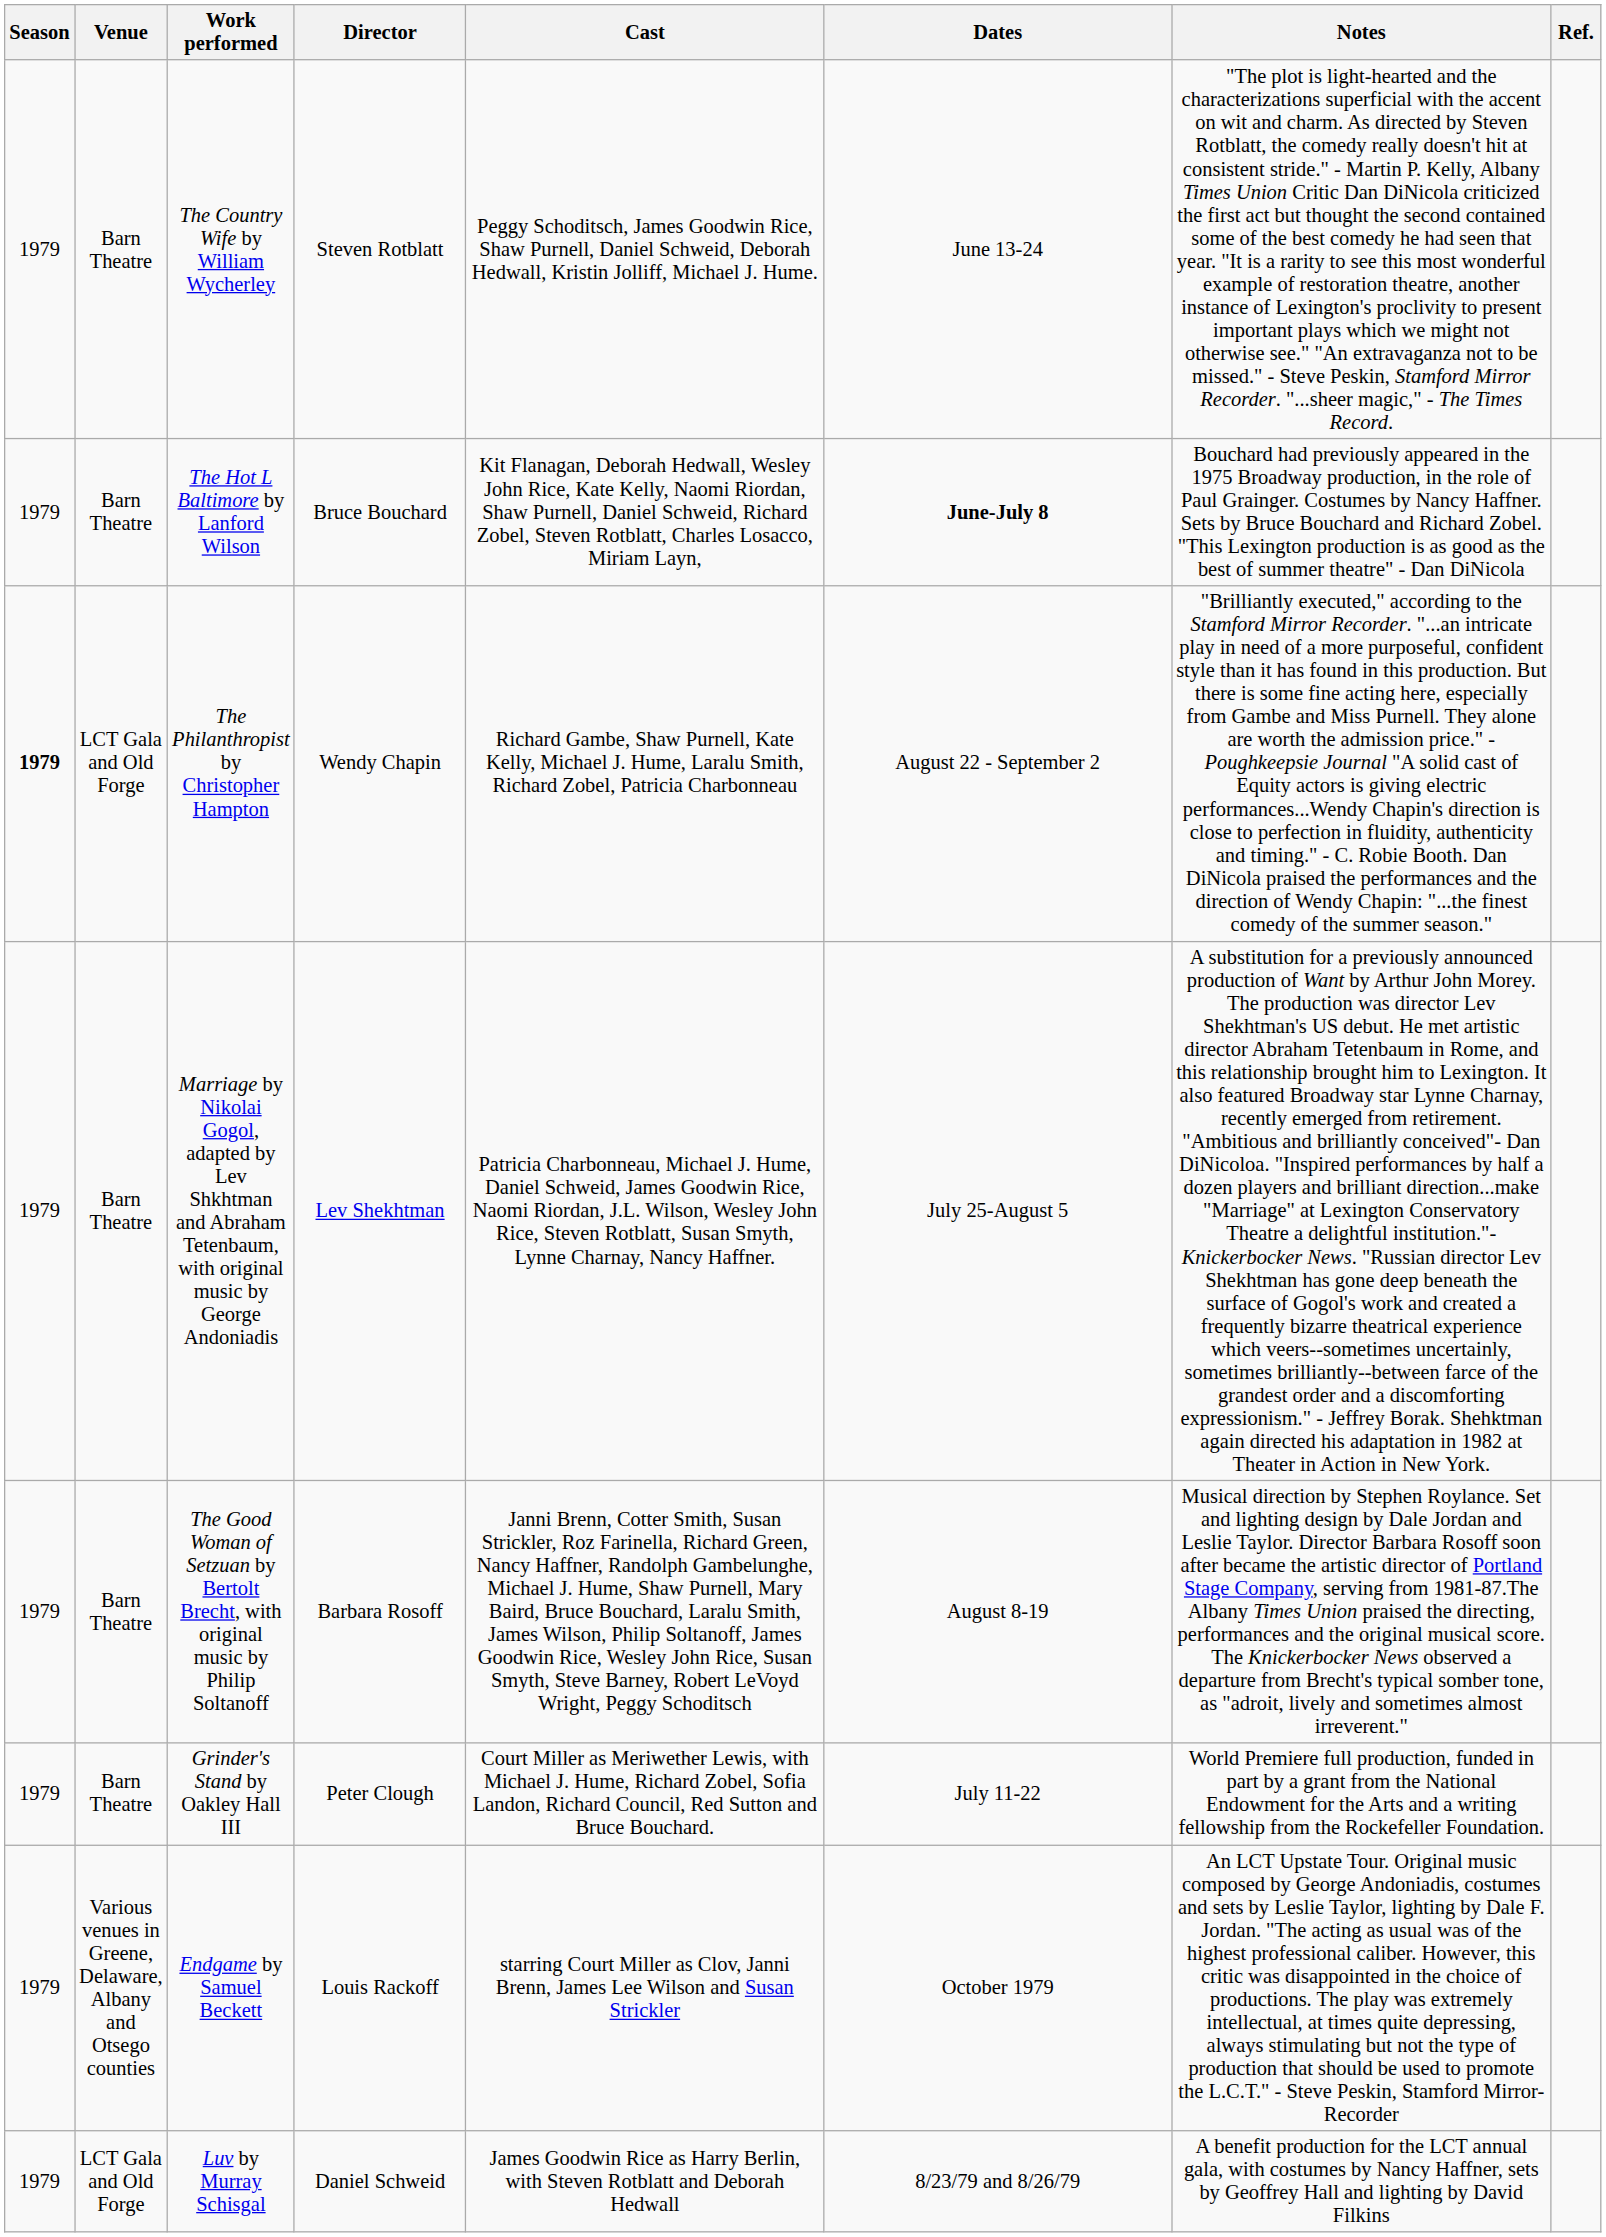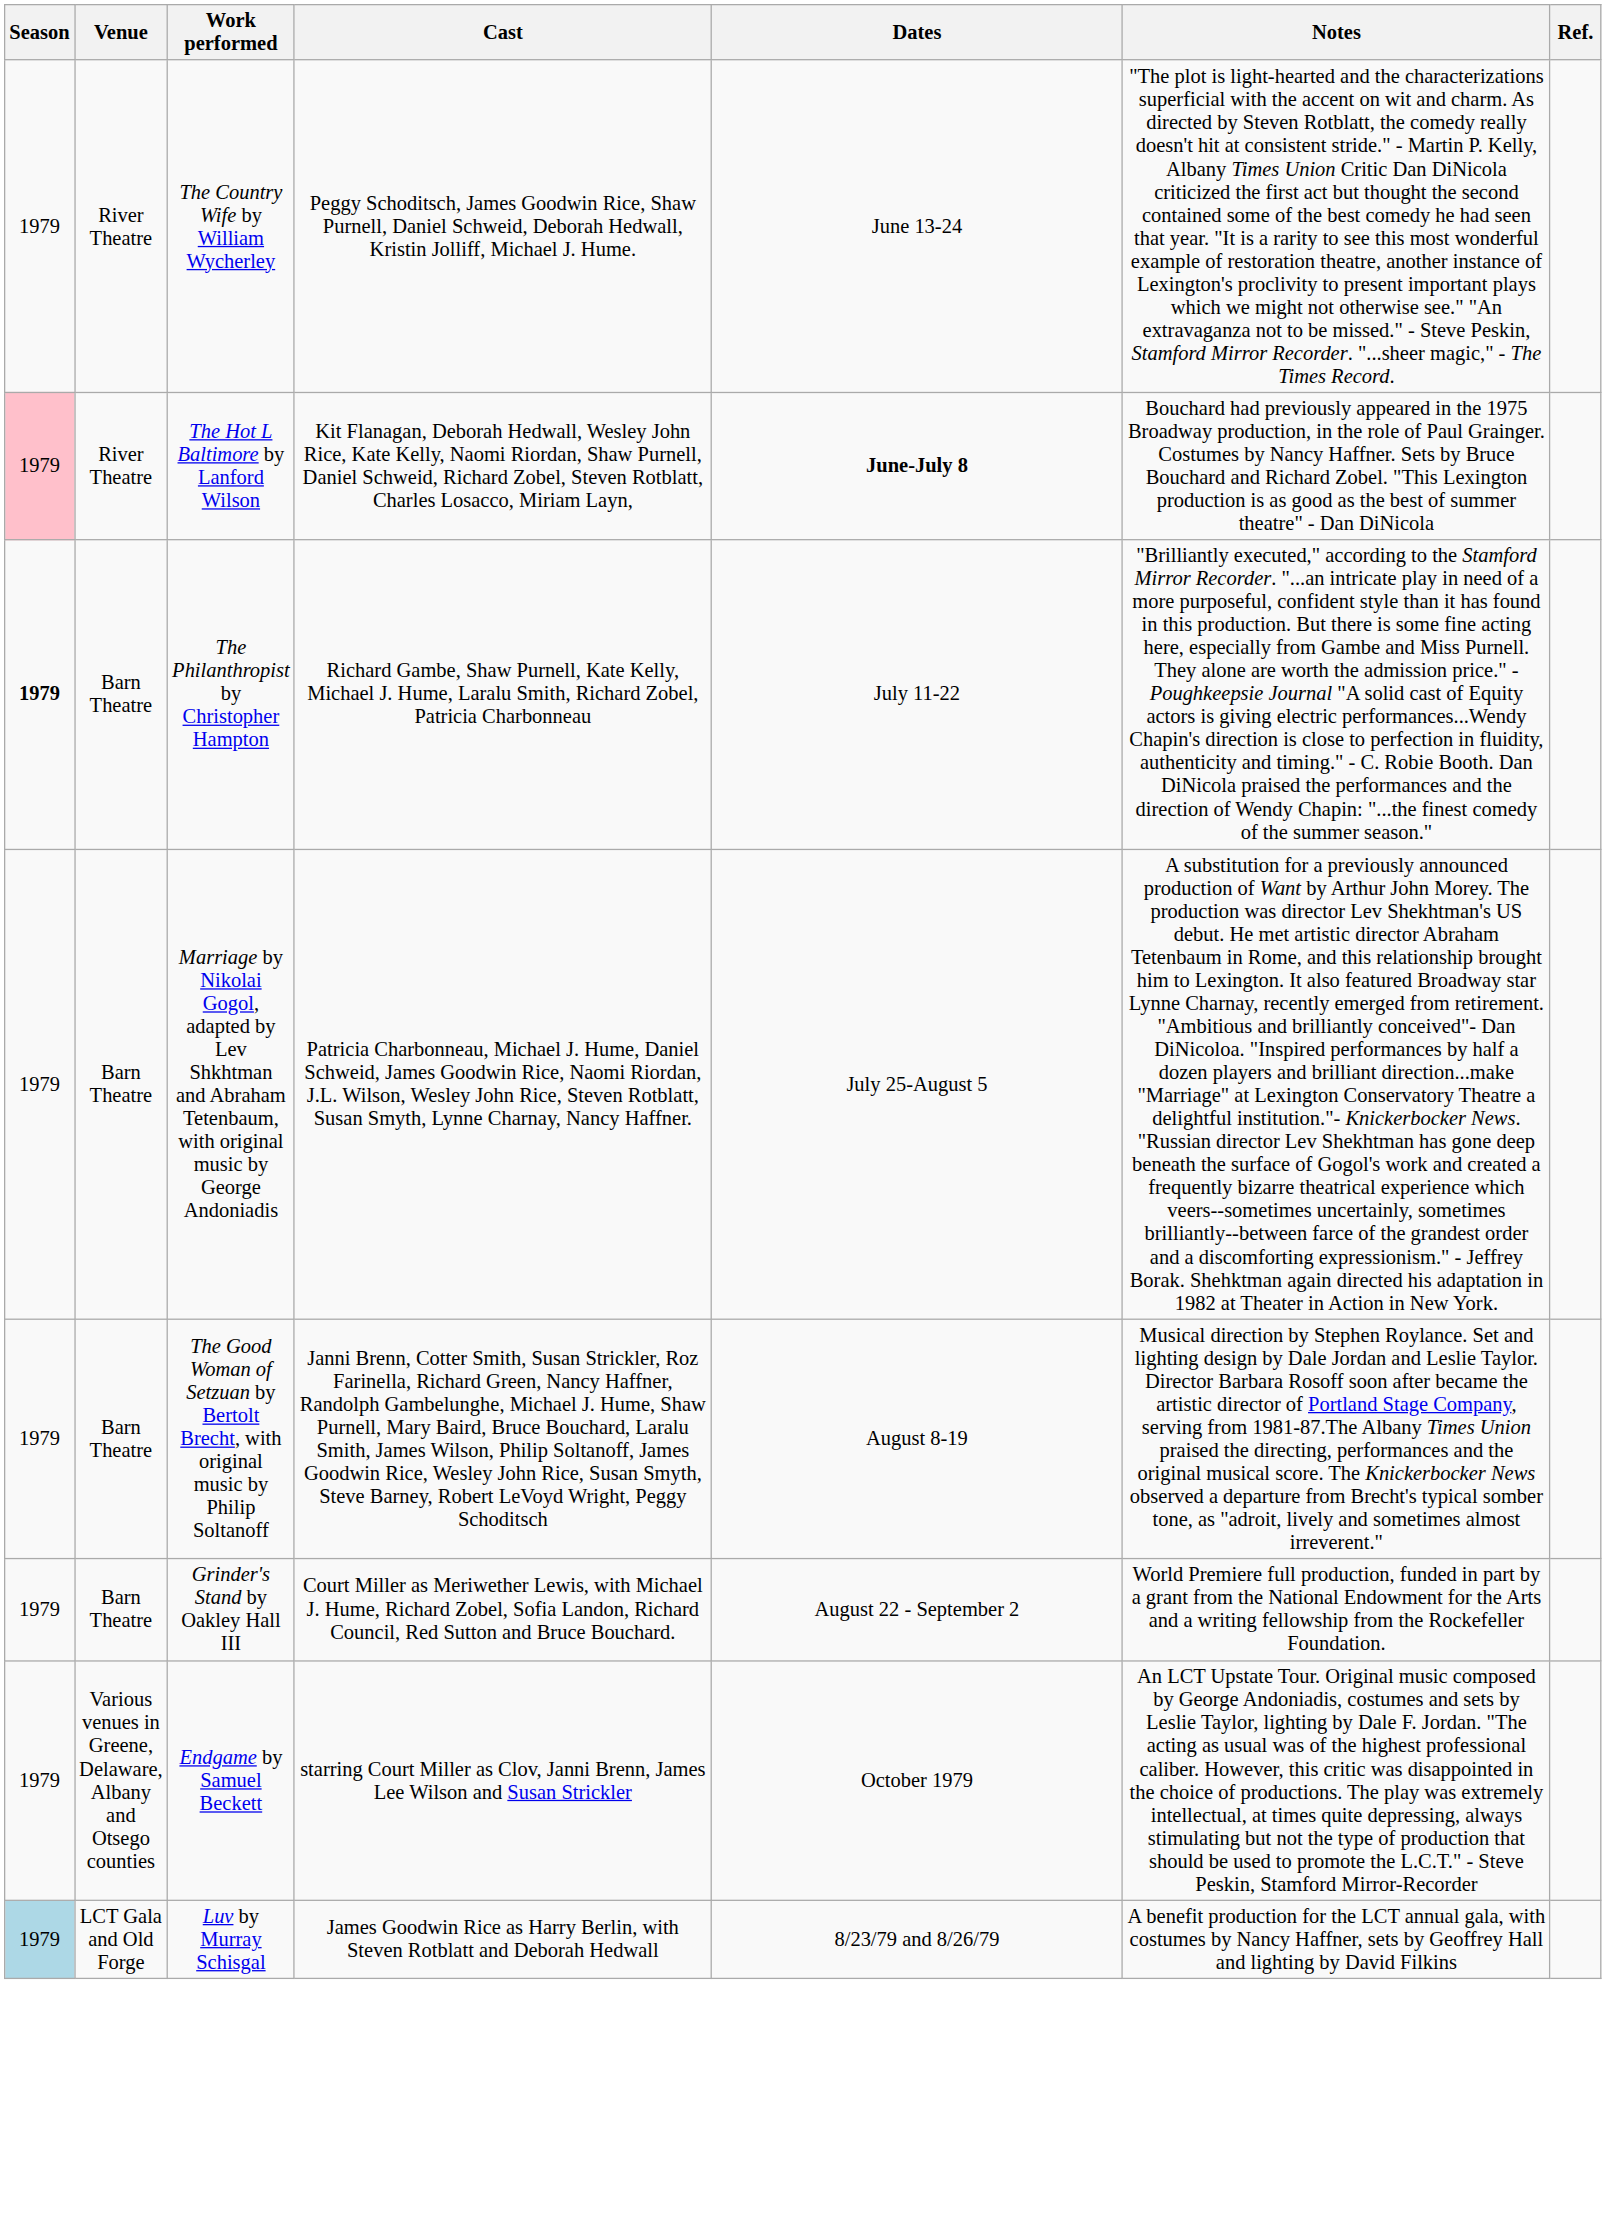- column: Director | Steven Rotblatt | Bruce Bouchard | Wendy Chapin | Lev Shekhtman | Barbara Rosoff | Peter Clough | Louis Rackoff | Daniel Schweid
The Country Wife by William Wycherley | Venue: Barn Theatre -> River Theatre
The Hot L Baltimore by Lanford Wilson | Season: no background -> pink background
The Hot L Baltimore by Lanford Wilson | Venue: Barn Theatre -> River Theatre
The Philanthropist by Christopher Hampton | Venue: LCT Gala and Old Forge -> Barn Theatre
The Philanthropist by Christopher Hampton | Dates: August 22 - September 2 -> July 11-22
Grinder's Stand by Oakley Hall III | Dates: July 11-22 -> August 22 - September 2
Luv by Murray Schisgal | Season: no background -> lightblue background
